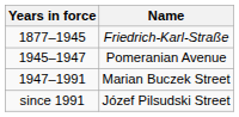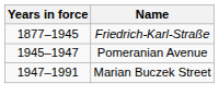- row: since 1991 | Józef Pilsudski Street
